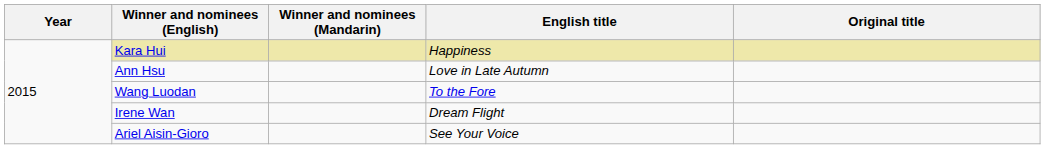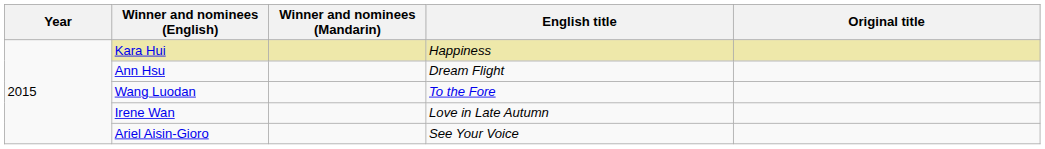Ann Hsu | English title: Love in Late Autumn -> Dream Flight
Irene Wan | English title: Dream Flight -> Love in Late Autumn
